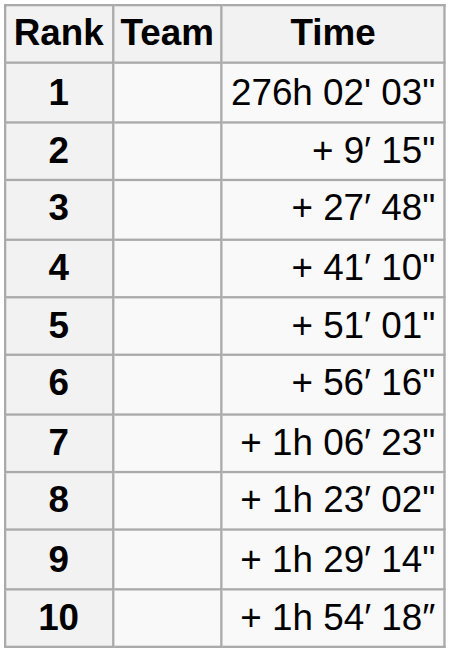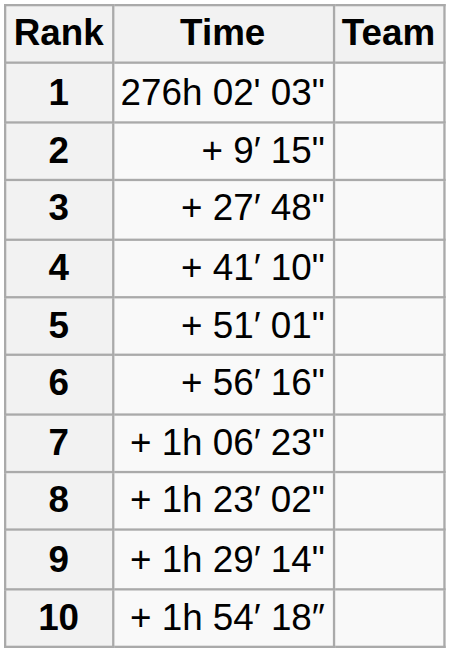columns swapped: Team <-> Time
